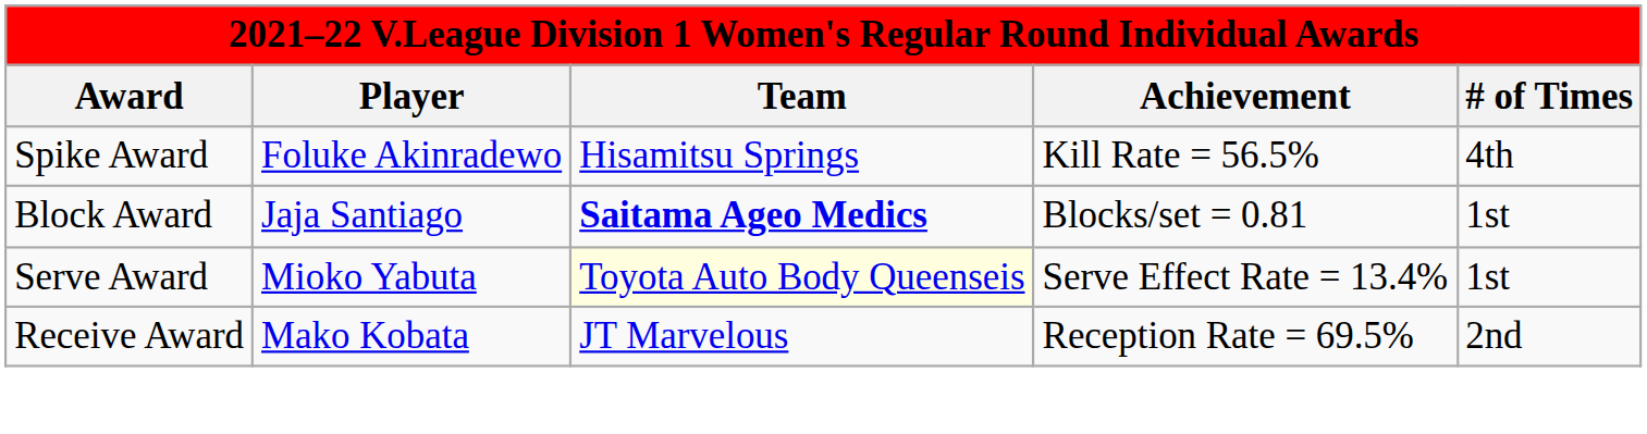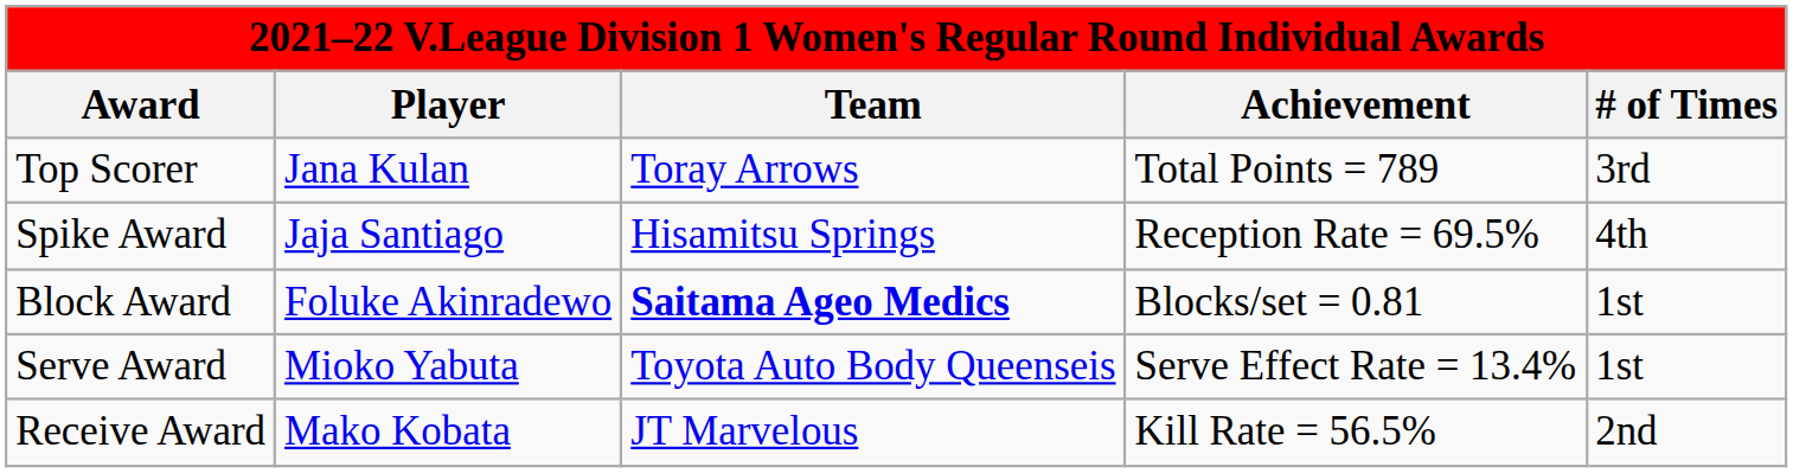+ row: Top Scorer | Jana Kulan | Toray Arrows | Total Points = 789 | 3rd
Spike Award | Player: Foluke Akinradewo -> Jaja Santiago
Spike Award | Achievement: Kill Rate = 56.5% -> Reception Rate = 69.5%
Block Award | Player: Jaja Santiago -> Foluke Akinradewo
Serve Award | Team: lightyellow background -> no background
Receive Award | Achievement: Reception Rate = 69.5% -> Kill Rate = 56.5%
